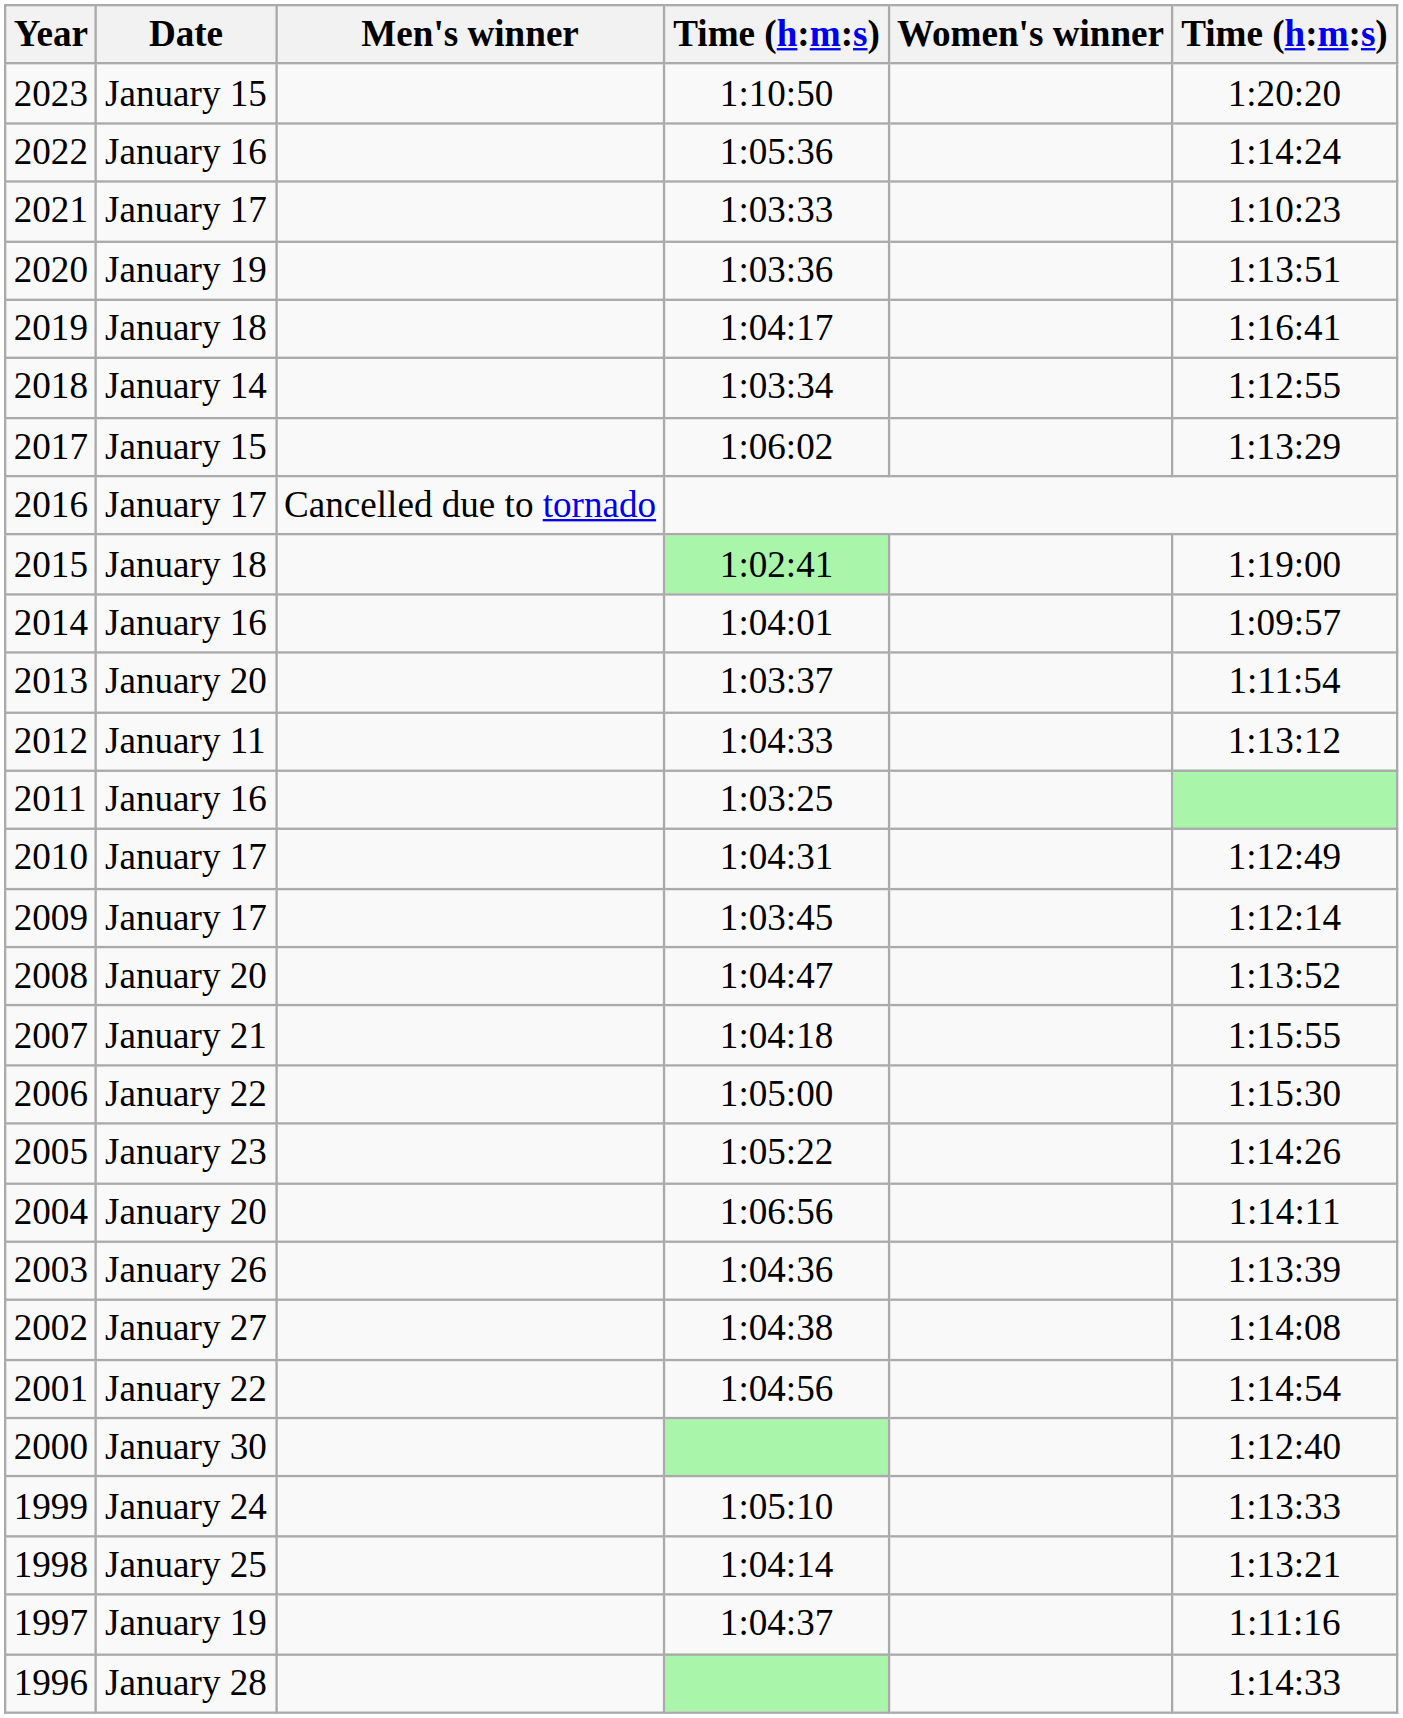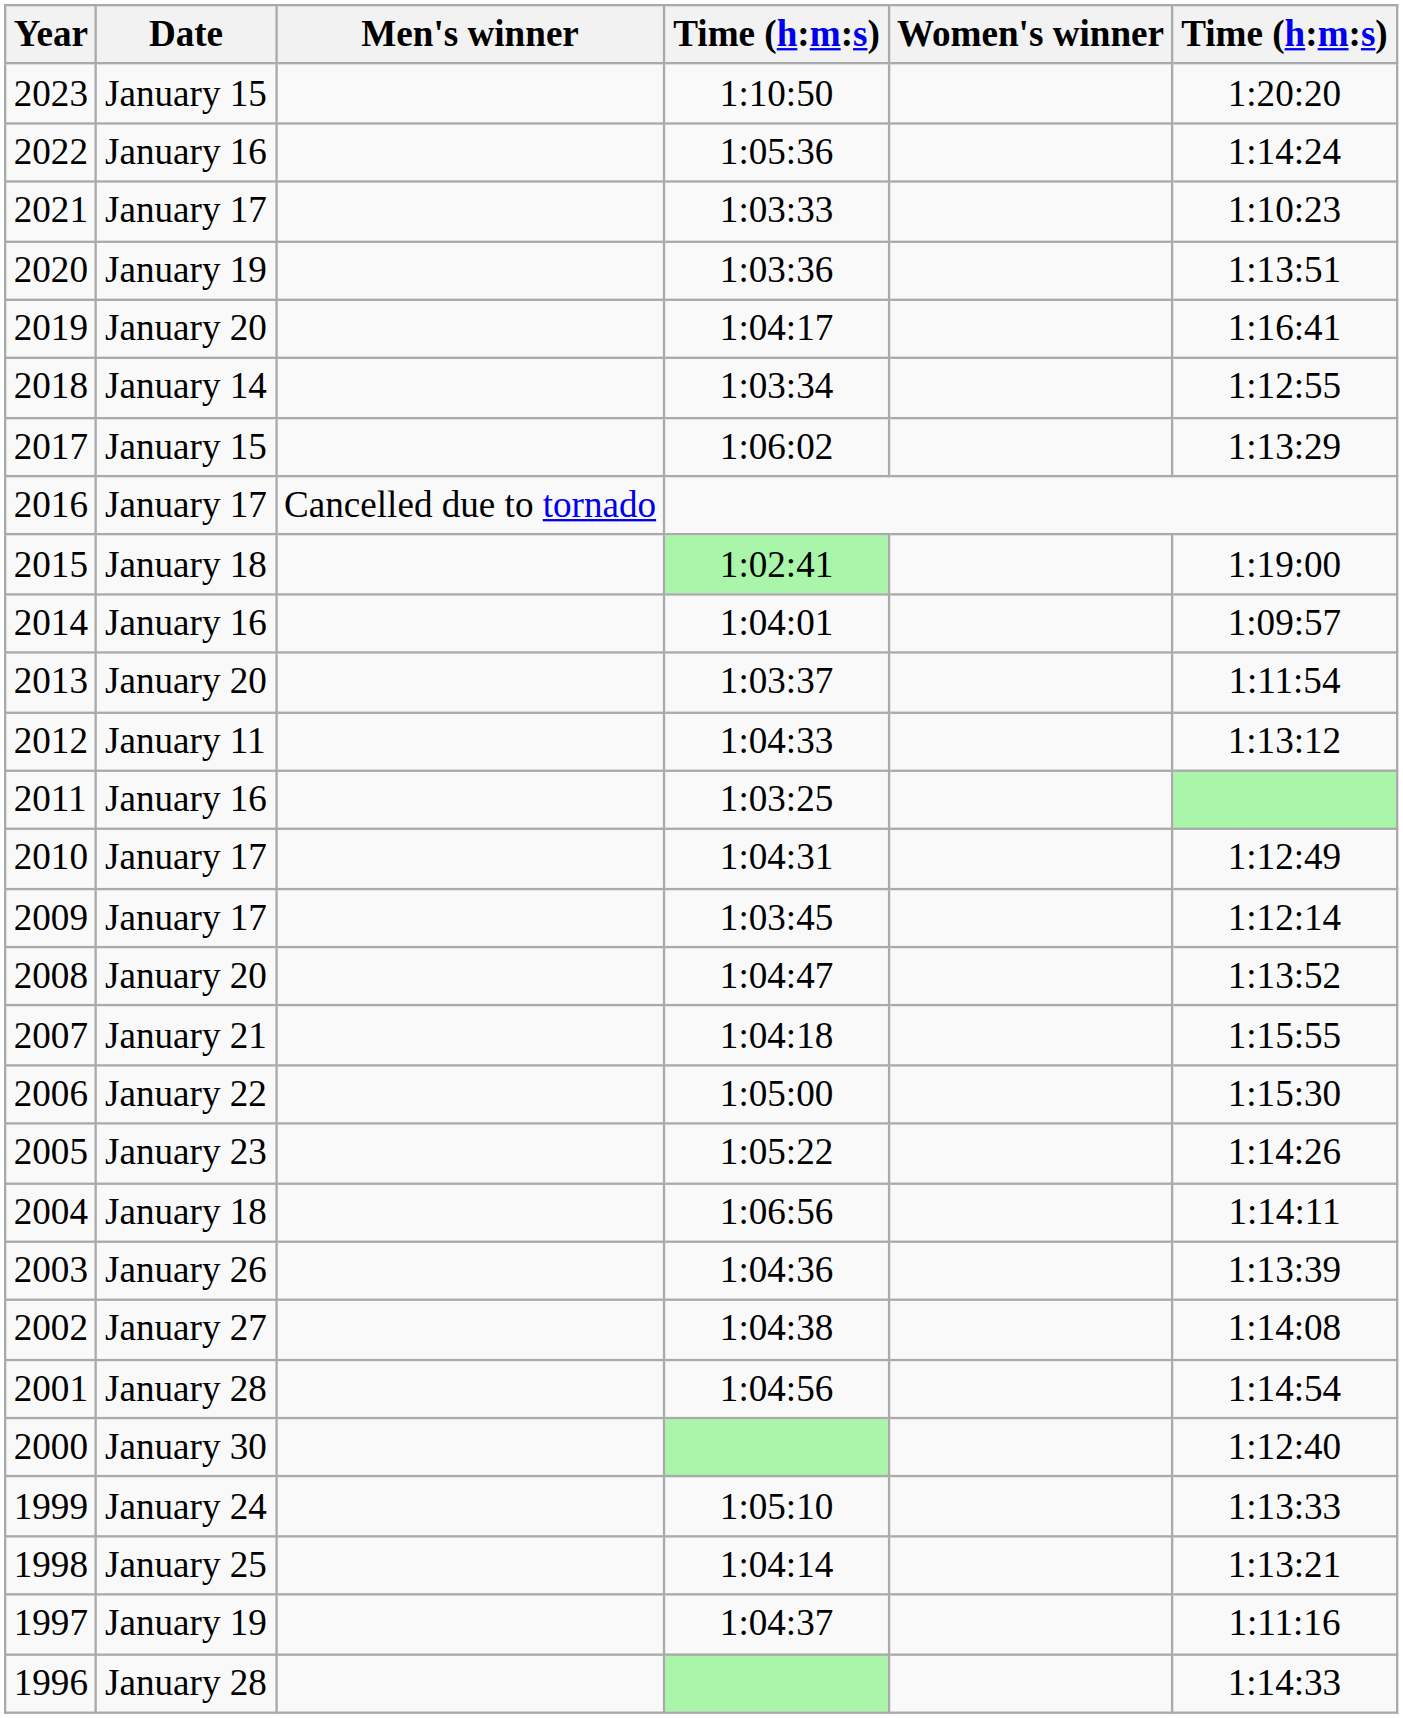2019 | Date: January 18 -> January 20
2004 | Date: January 20 -> January 18
2001 | Date: January 22 -> January 28
